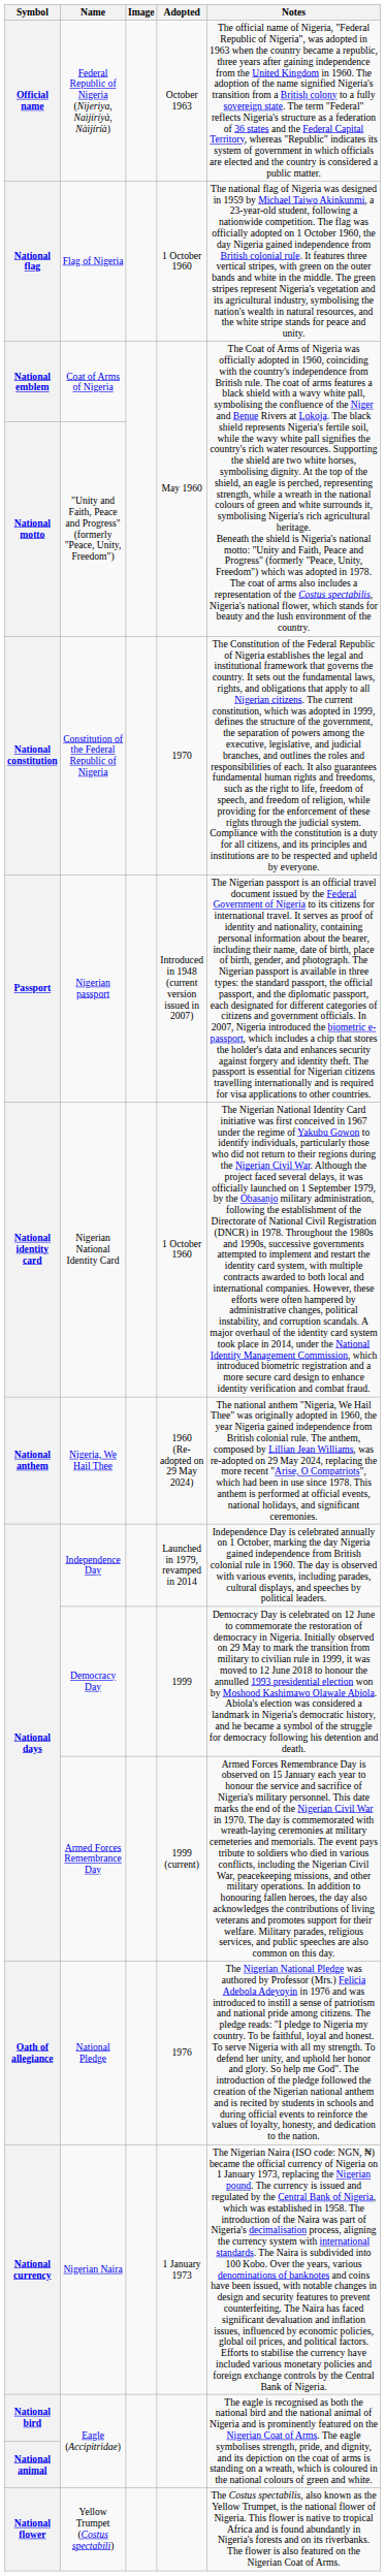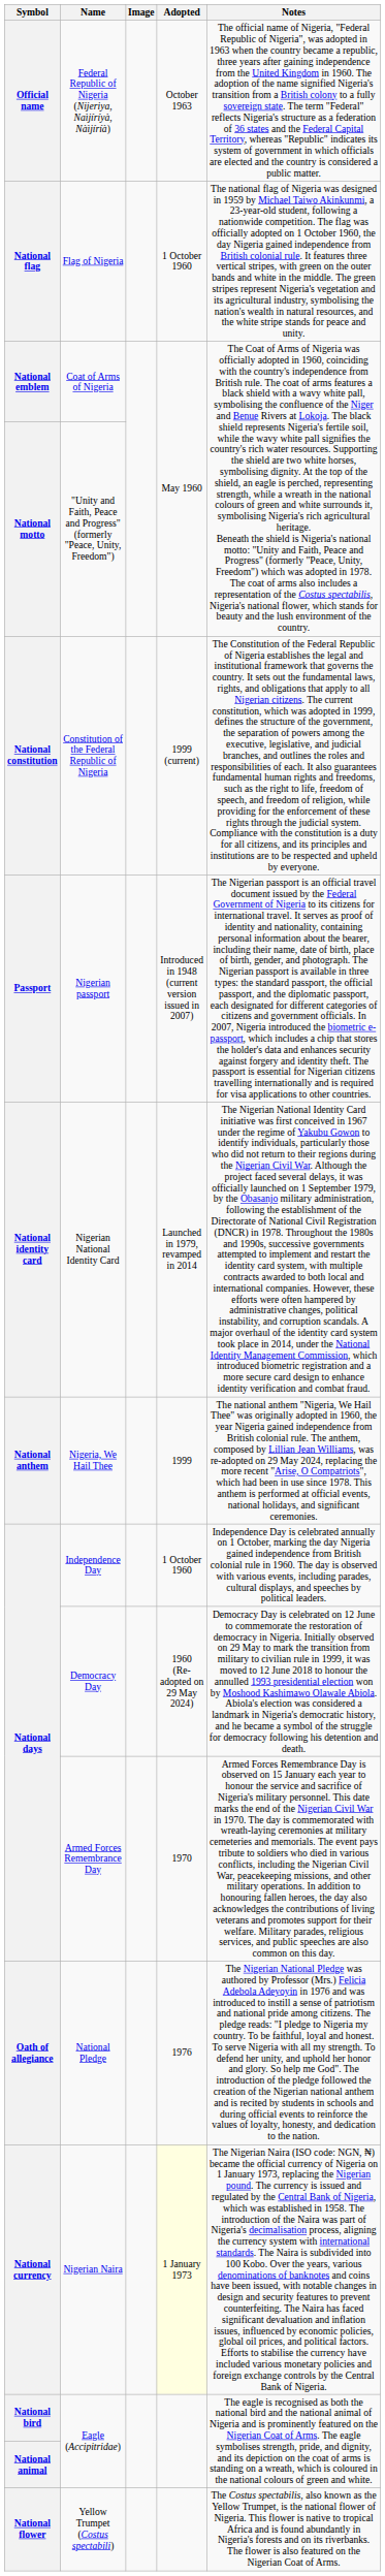Constitution of the Federal Republic of Nigeria | Adopted: 1970 -> 1999 (current)
Nigerian National Identity Card | Adopted: 1 October 1960 -> Launched in 1979, revamped in 2014
Nigeria, We Hail Thee | Adopted: 1960 (Re-adopted on 29 May 2024) -> 1999
Independence Day | Adopted: Launched in 1979, revamped in 2014 -> 1 October 1960
Democracy Day | Adopted: 1999 -> 1960 (Re-adopted on 29 May 2024)
Armed Forces Remembrance Day | Adopted: 1999 (current) -> 1970
Nigerian Naira | Adopted: no background -> lightyellow background
